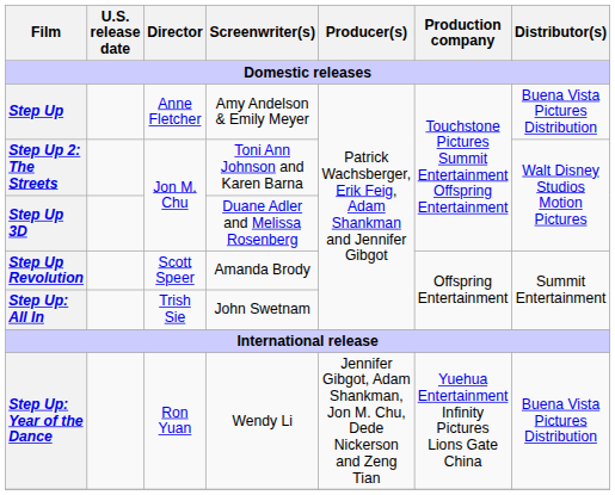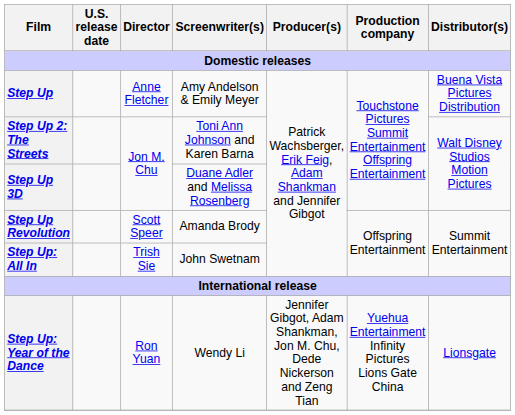Step Up: Year of the Dance | Distributor(s): Buena Vista Pictures Distribution -> Lionsgate
